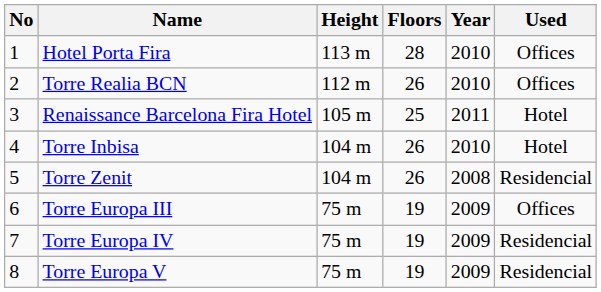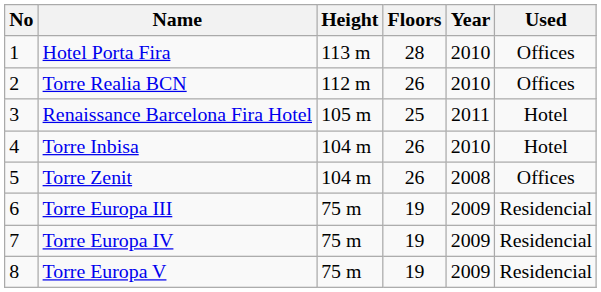Torre Zenit | Used: Residencial -> Offices
Torre Europa III | Used: Offices -> Residencial
